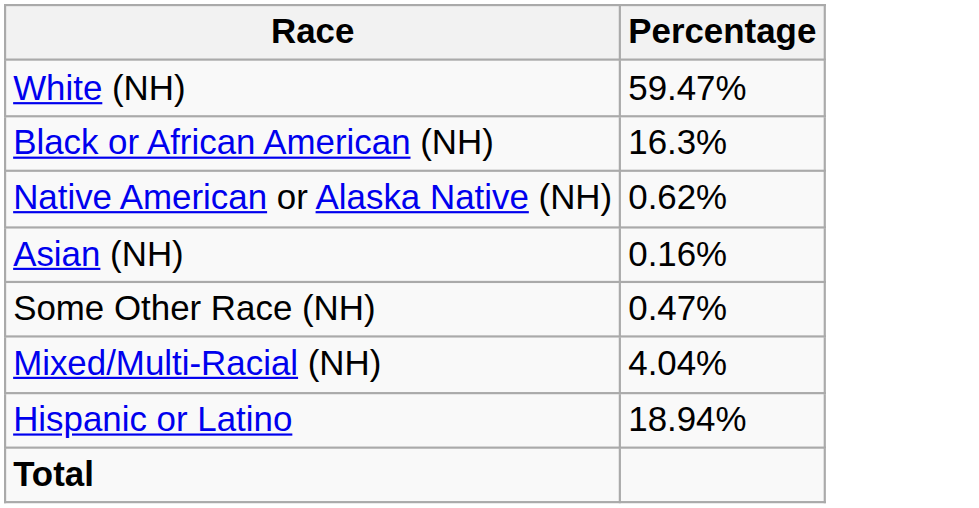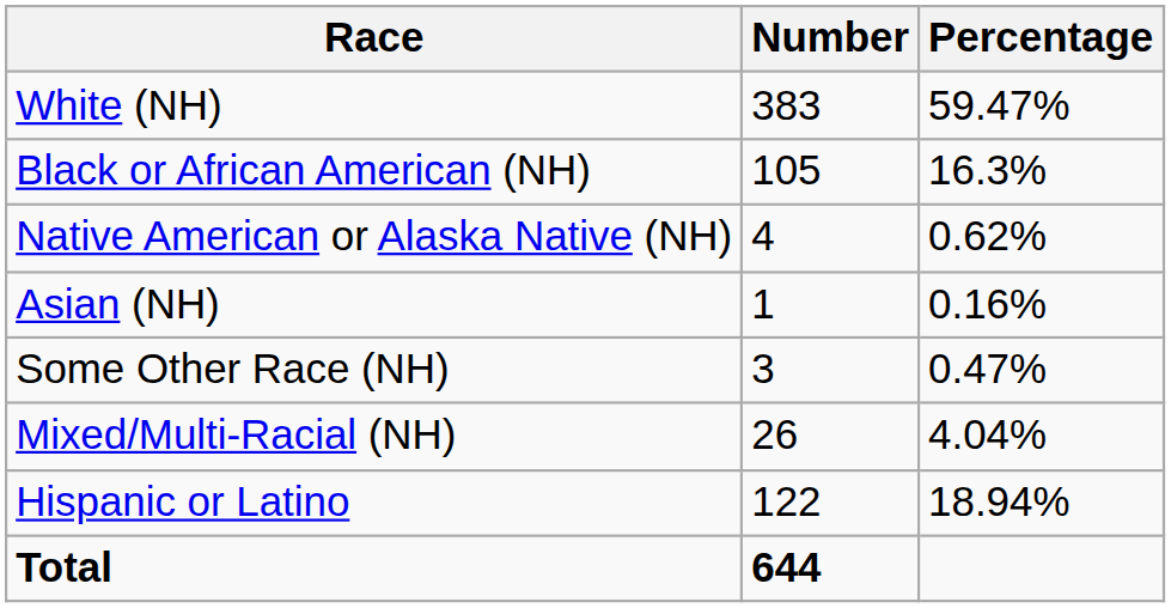+ column: Number | 383 | 105 | 4 | 1 | 3 | 26 | 122 | 644
